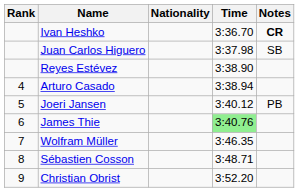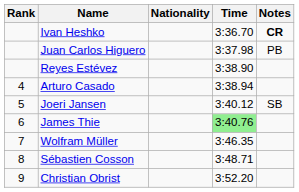Juan Carlos Higuero | Notes: SB -> PB
Joeri Jansen | Notes: PB -> SB
